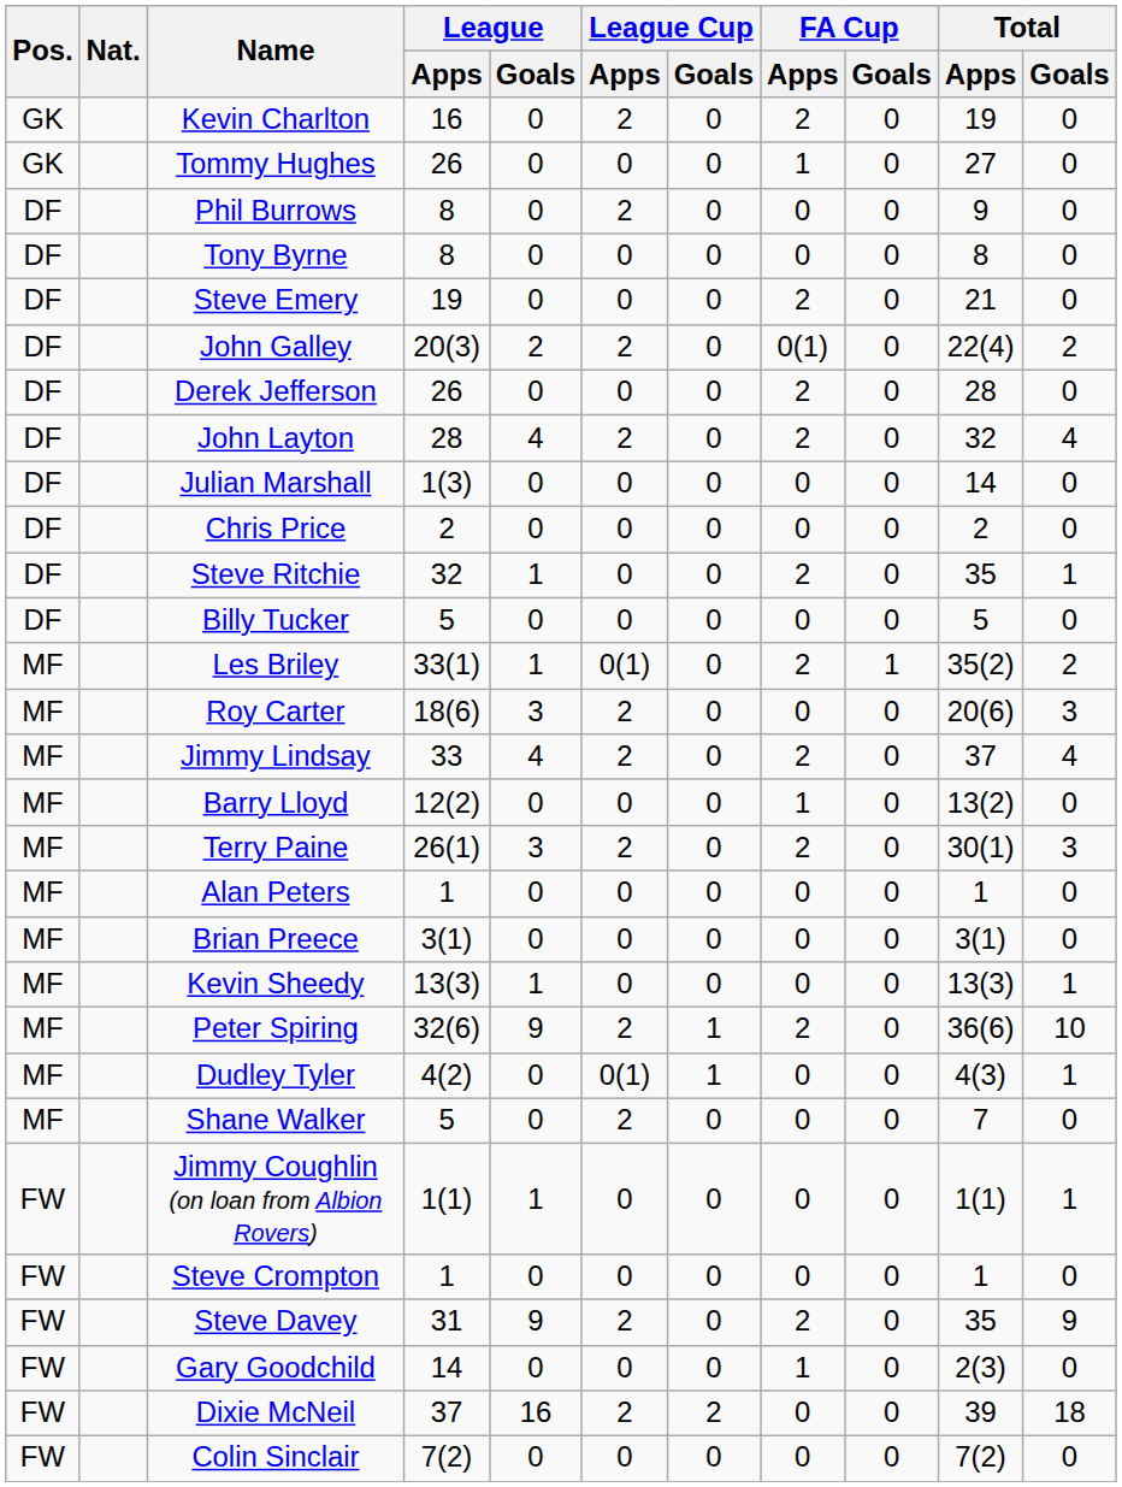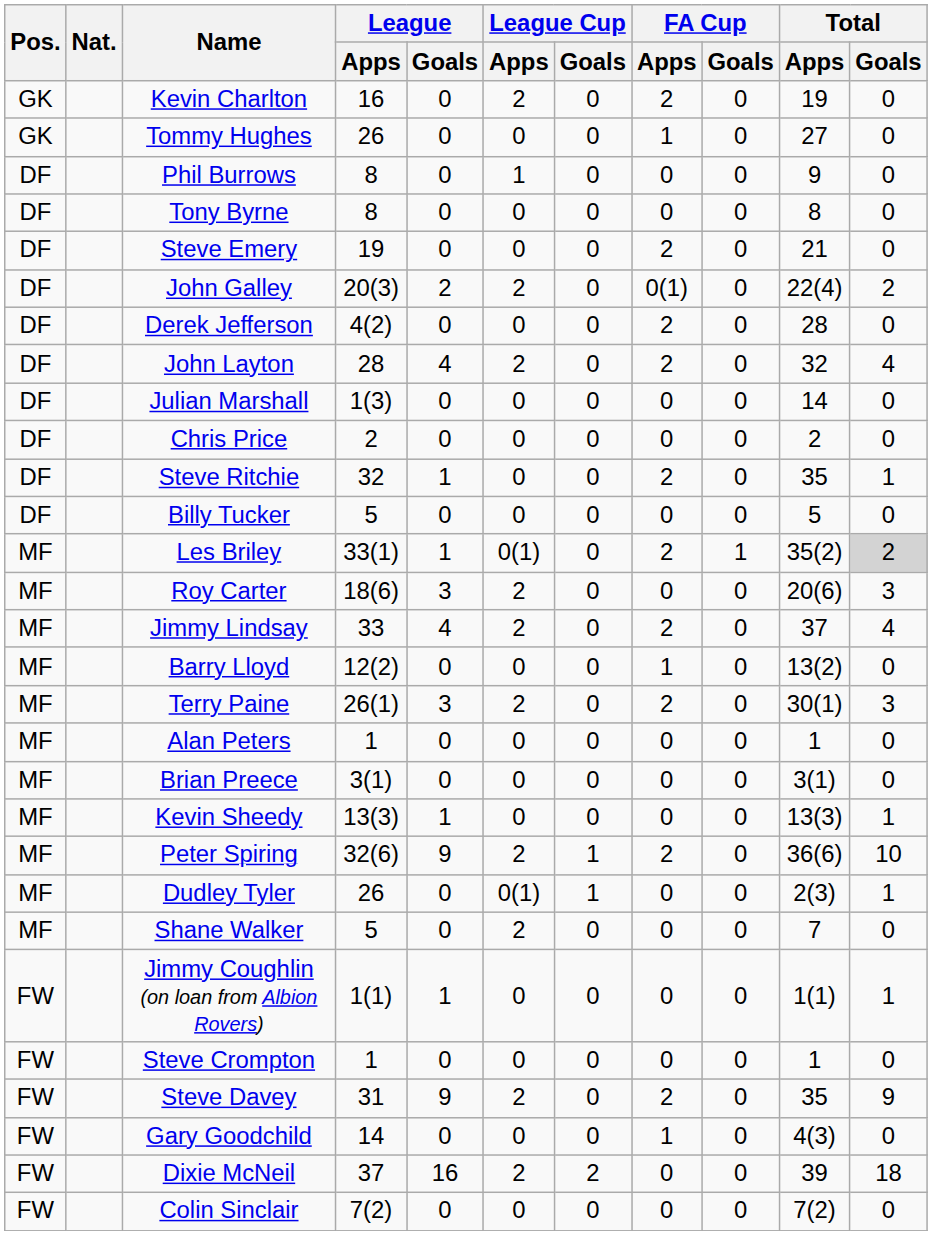Phil Burrows | League Cup / Apps: 2 -> 1
Derek Jefferson | League / Apps: 26 -> 4(2)
Les Briley | Total / Goals: no background -> lightgrey background
Dudley Tyler | League / Apps: 4(2) -> 26
Dudley Tyler | Total / Apps: 4(3) -> 2(3)
Gary Goodchild | Total / Apps: 2(3) -> 4(3)
